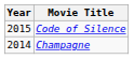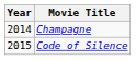rows swapped: Champagne <-> Code of Silence
